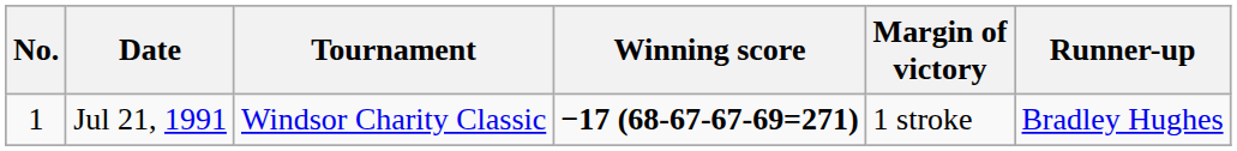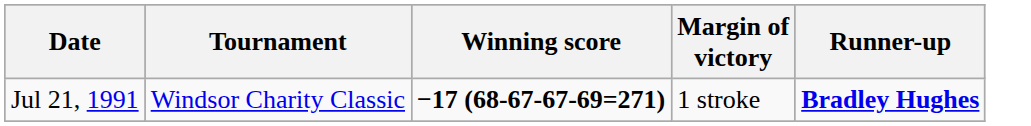- column: No. | 1
Jul 21, 1991 | Runner-up: normal -> bold
